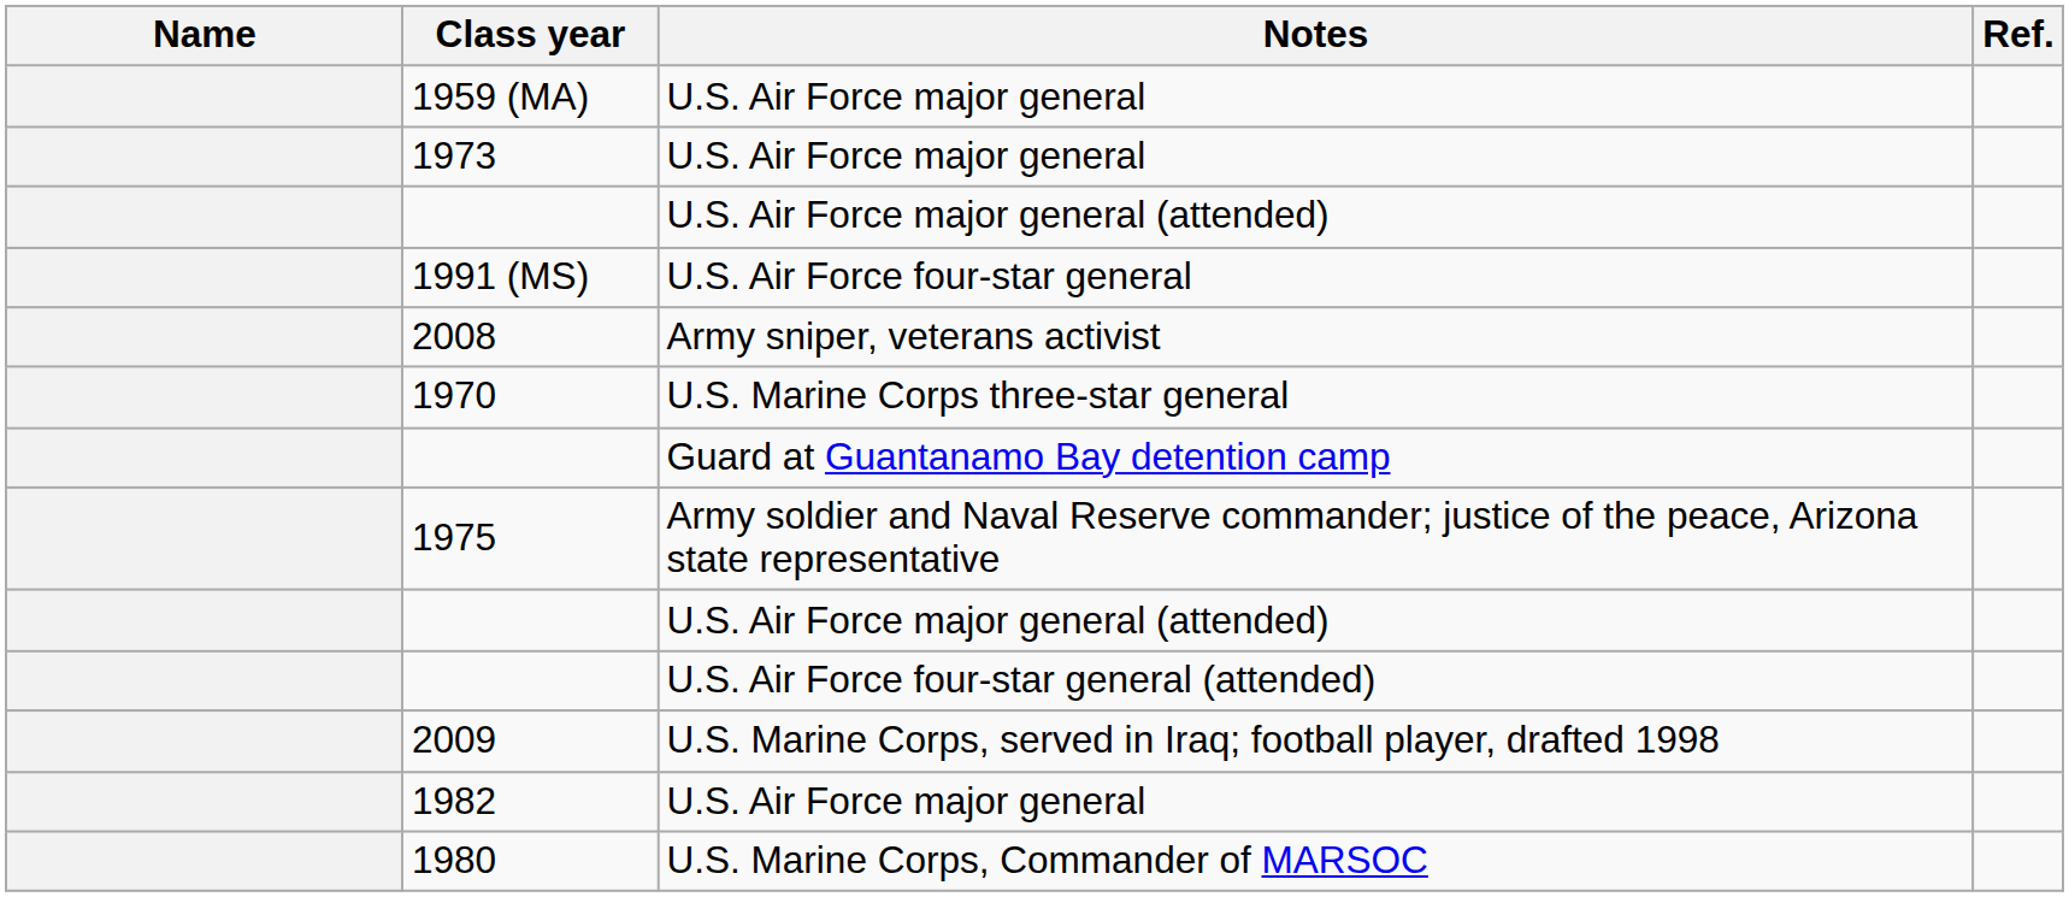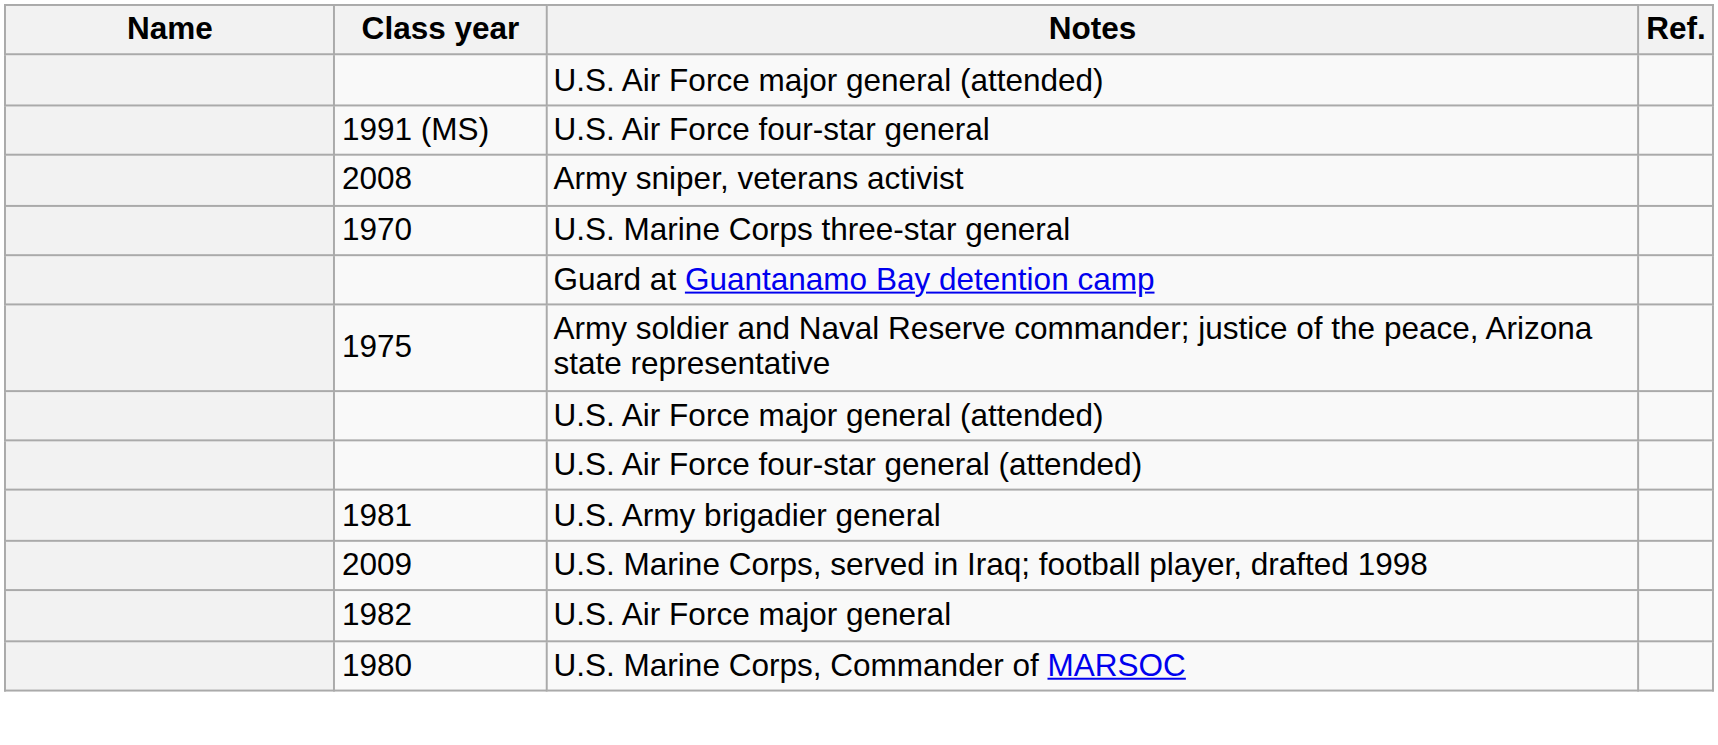- row: 1959 (MA) | U.S. Air Force major general
- row: 1973 | U.S. Air Force major general
+ row: 1981 | U.S. Army brigadier general
